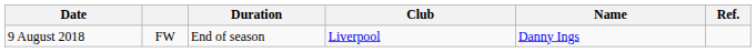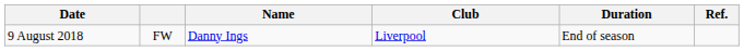columns swapped: Name <-> Duration
